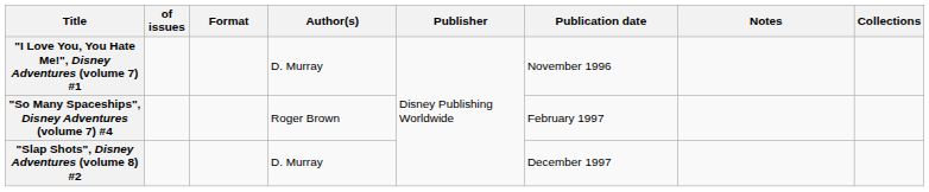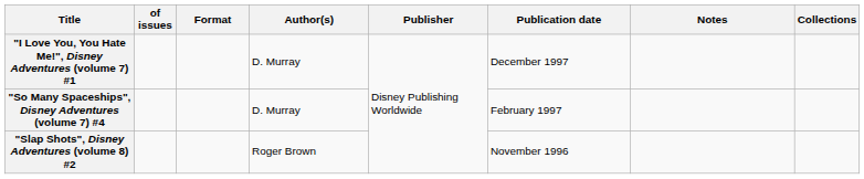"I Love You, You Hate Me!", Disney Adventures (volume 7) #1 | Publication date: November 1996 -> December 1997
"So Many Spaceships", Disney Adventures (volume 7) #4 | Author(s): Roger Brown -> D. Murray
"Slap Shots", Disney Adventures (volume 8) #2 | Author(s): D. Murray -> Roger Brown
"Slap Shots", Disney Adventures (volume 8) #2 | Publication date: December 1997 -> November 1996
